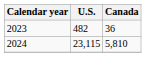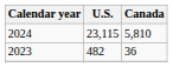rows swapped: 2023 <-> 2024
